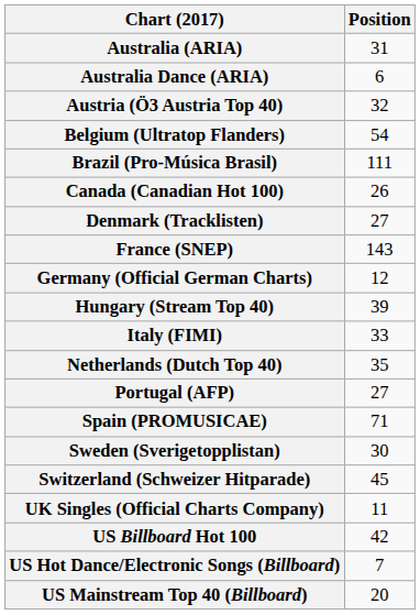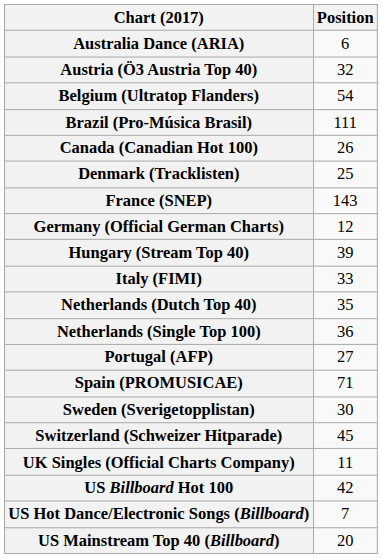- row: Australia (ARIA) | 31
Denmark (Tracklisten) | Position: 27 -> 25
+ row: Netherlands (Single Top 100) | 36
